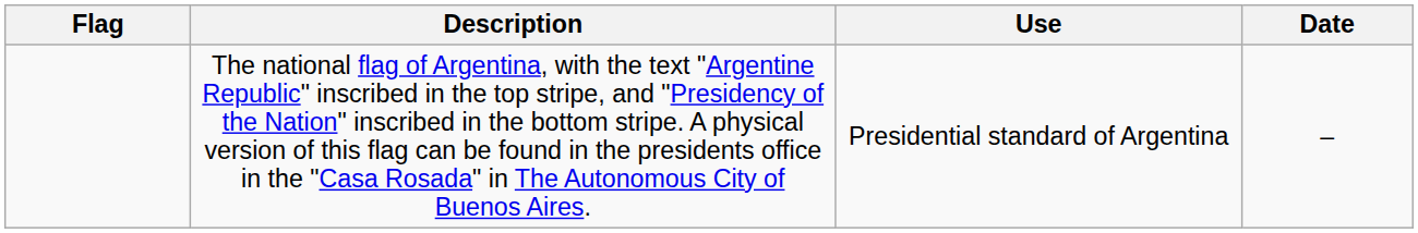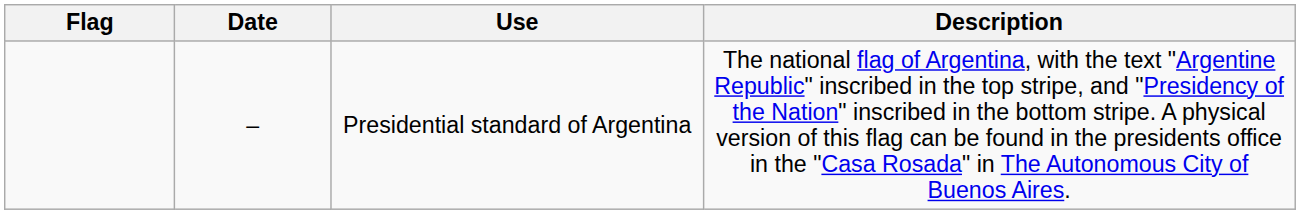columns swapped: Date <-> Description
